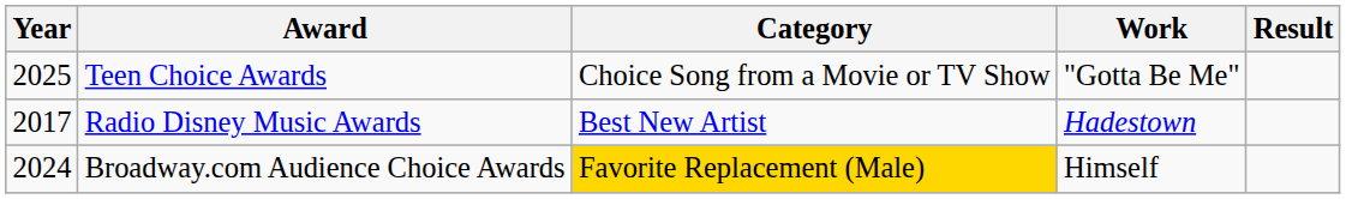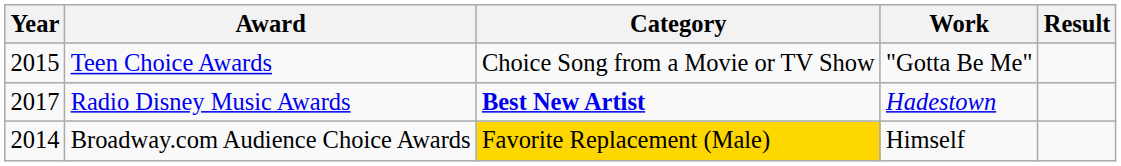Teen Choice Awards | Year: 2025 -> 2015
Radio Disney Music Awards | Category: normal -> bold
Broadway.com Audience Choice Awards | Year: 2024 -> 2014
